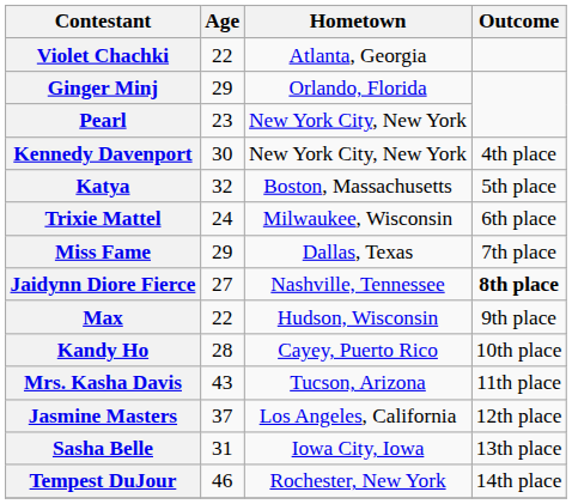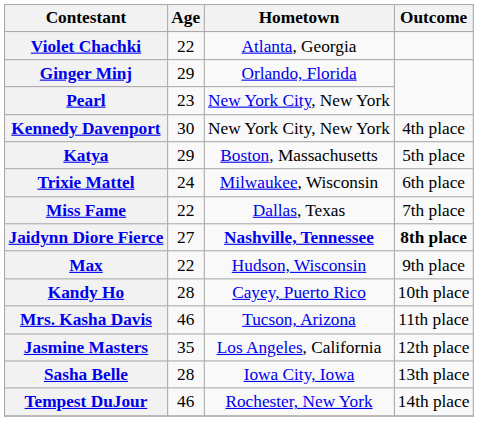Katya | Age: 32 -> 29
Miss Fame | Age: 29 -> 22
Jaidynn Diore Fierce | Hometown: normal -> bold
Mrs. Kasha Davis | Age: 43 -> 46
Jasmine Masters | Age: 37 -> 35
Sasha Belle | Age: 31 -> 28
